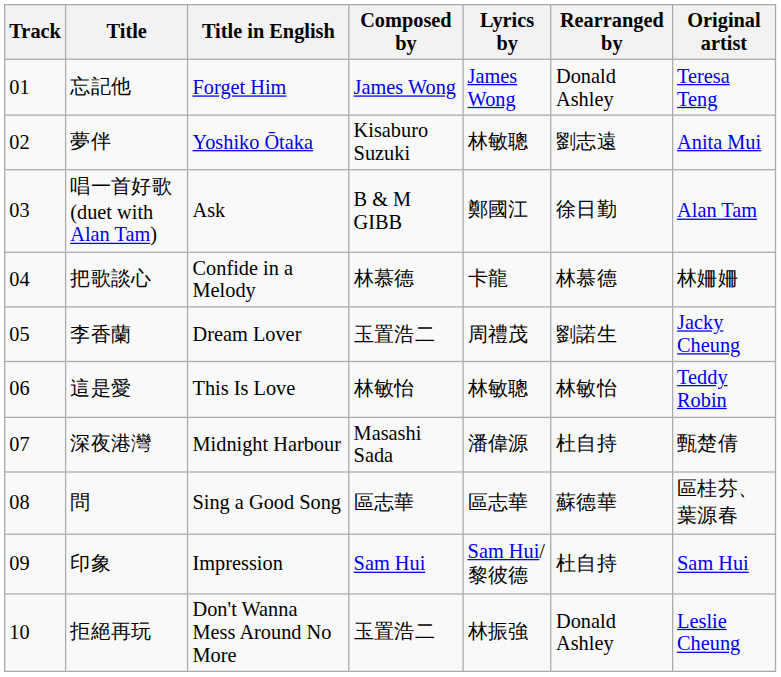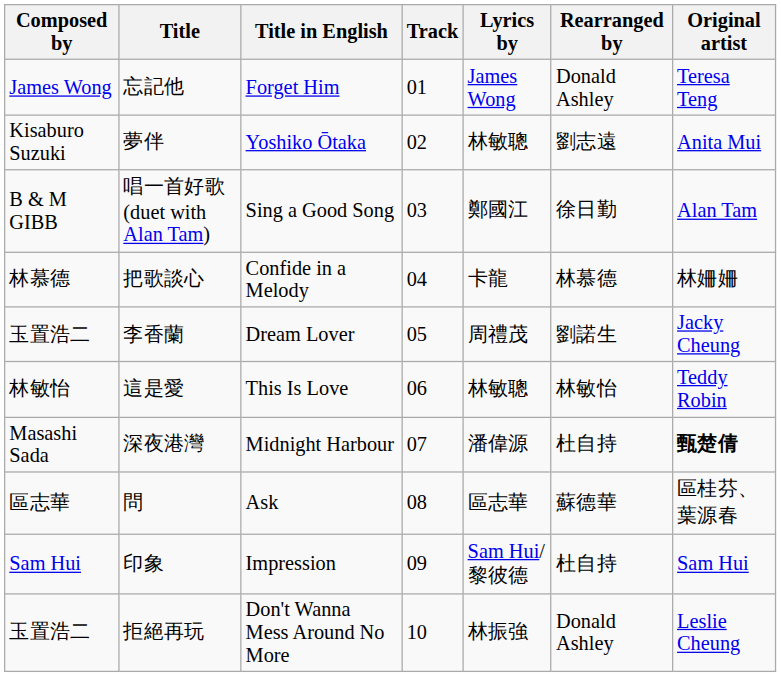columns swapped: Track <-> Composed by
唱一首好歌 (duet with Alan Tam) | Title in English: Ask -> Sing a Good Song
深夜港灣 | Original artist: normal -> bold
問 | Title in English: Sing a Good Song -> Ask
